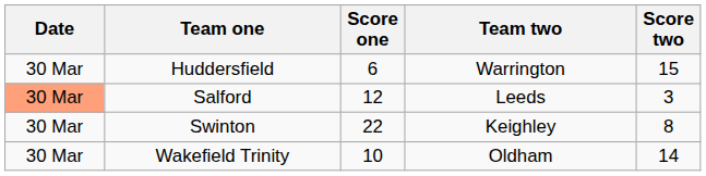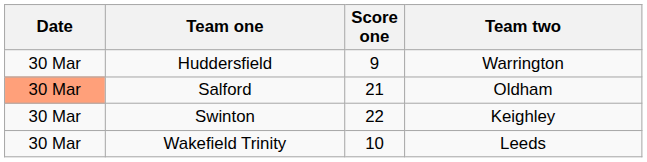- column: Score two | 15 | 3 | 8 | 14
Huddersfield | Score one: 6 -> 9
Salford | Score one: 12 -> 21
Salford | Team two: Leeds -> Oldham
Wakefield Trinity | Team two: Oldham -> Leeds
